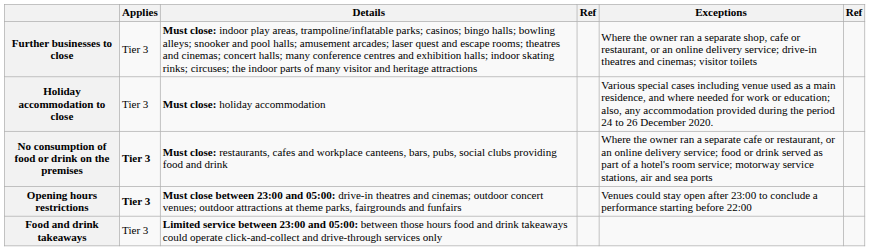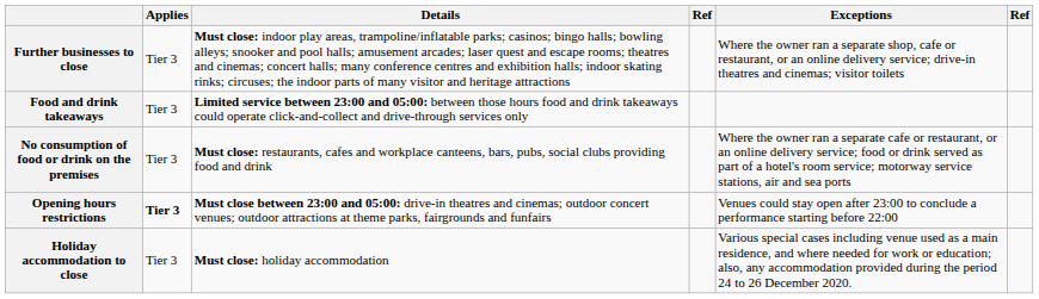rows swapped: Holiday accommodation to close <-> Food and drink takeaways
No consumption of food or drink on the premises | Applies: bold -> normal
